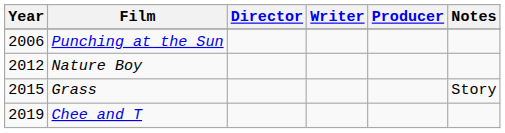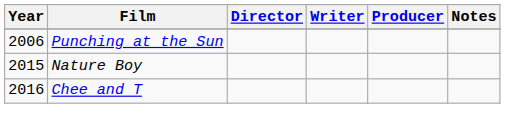Nature Boy | Year: 2012 -> 2015
- row: 2015 | Grass | Story
Chee and T | Year: 2019 -> 2016
